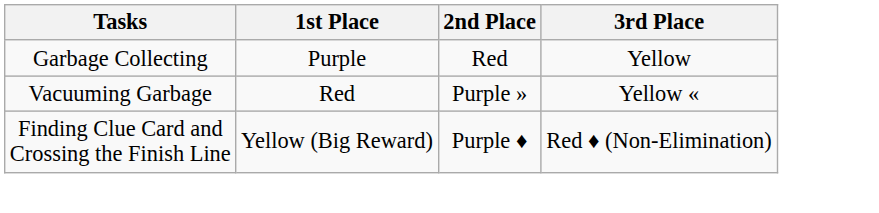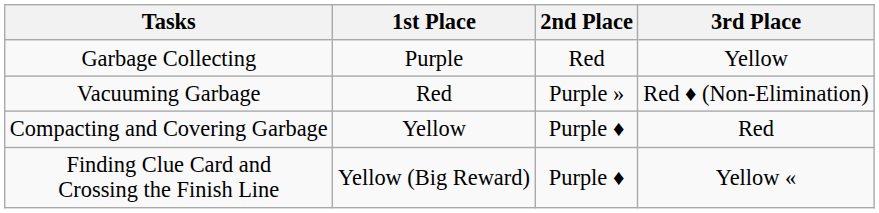Vacuuming Garbage | 3rd Place: Yellow « -> Red ♦ (Non-Elimination)
+ row: Compacting and Covering Garbage | Yellow | Purple ♦ | Red
Finding Clue Card and Crossing the Finish Line | 3rd Place: Red ♦ (Non-Elimination) -> Yellow «
